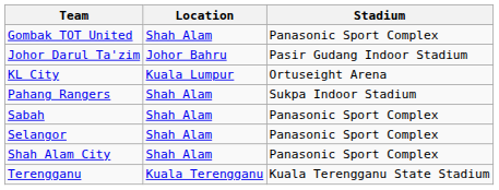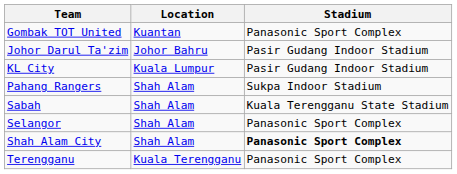Gombak TOT United | Location: Shah Alam -> Kuantan
KL City | Stadium: Ortuseight Arena -> Pasir Gudang Indoor Stadium
Sabah | Stadium: Panasonic Sport Complex -> Kuala Terengganu State Stadium
Shah Alam City | Stadium: normal -> bold
Terengganu | Stadium: Kuala Terengganu State Stadium -> Panasonic Sport Complex
